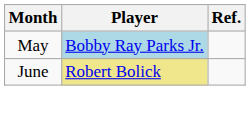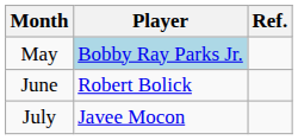June | Player: khaki background -> no background
+ row: July | Javee Mocon
